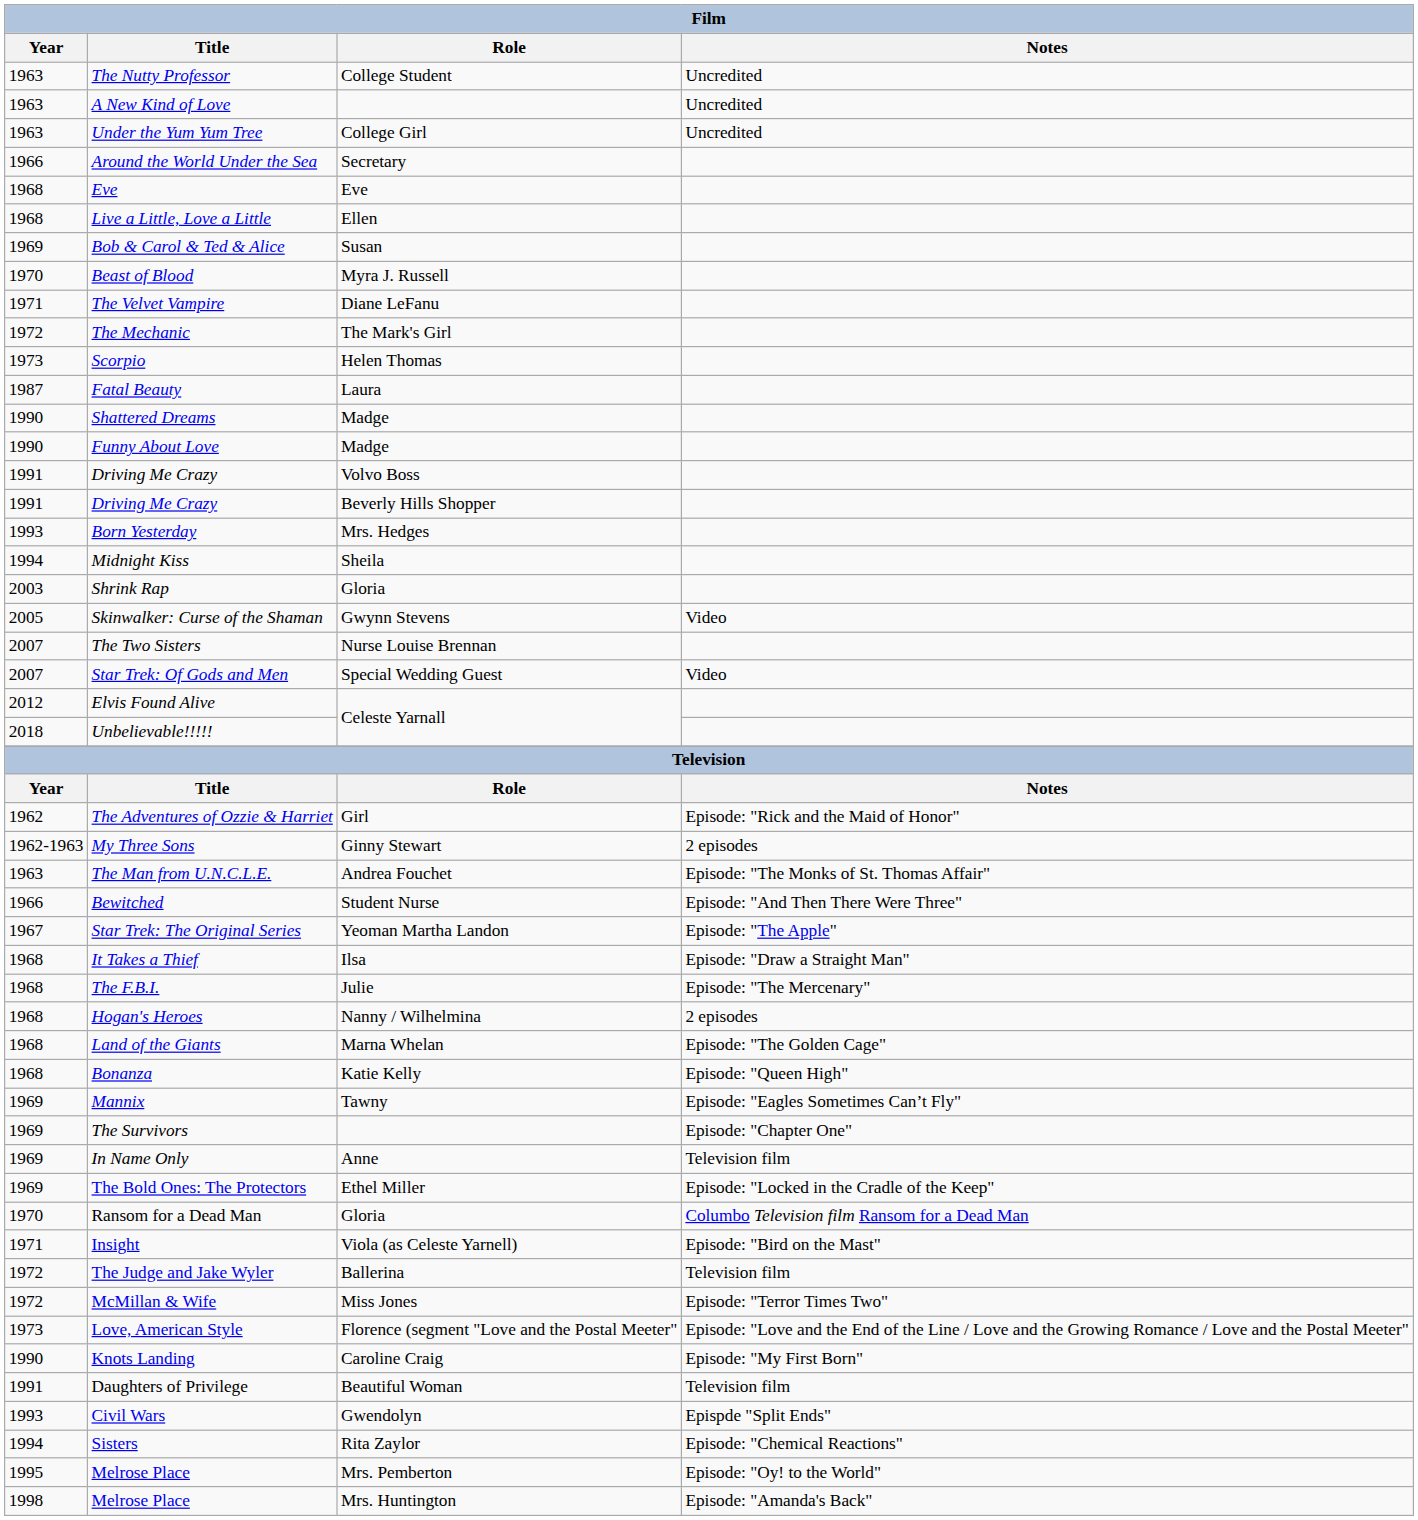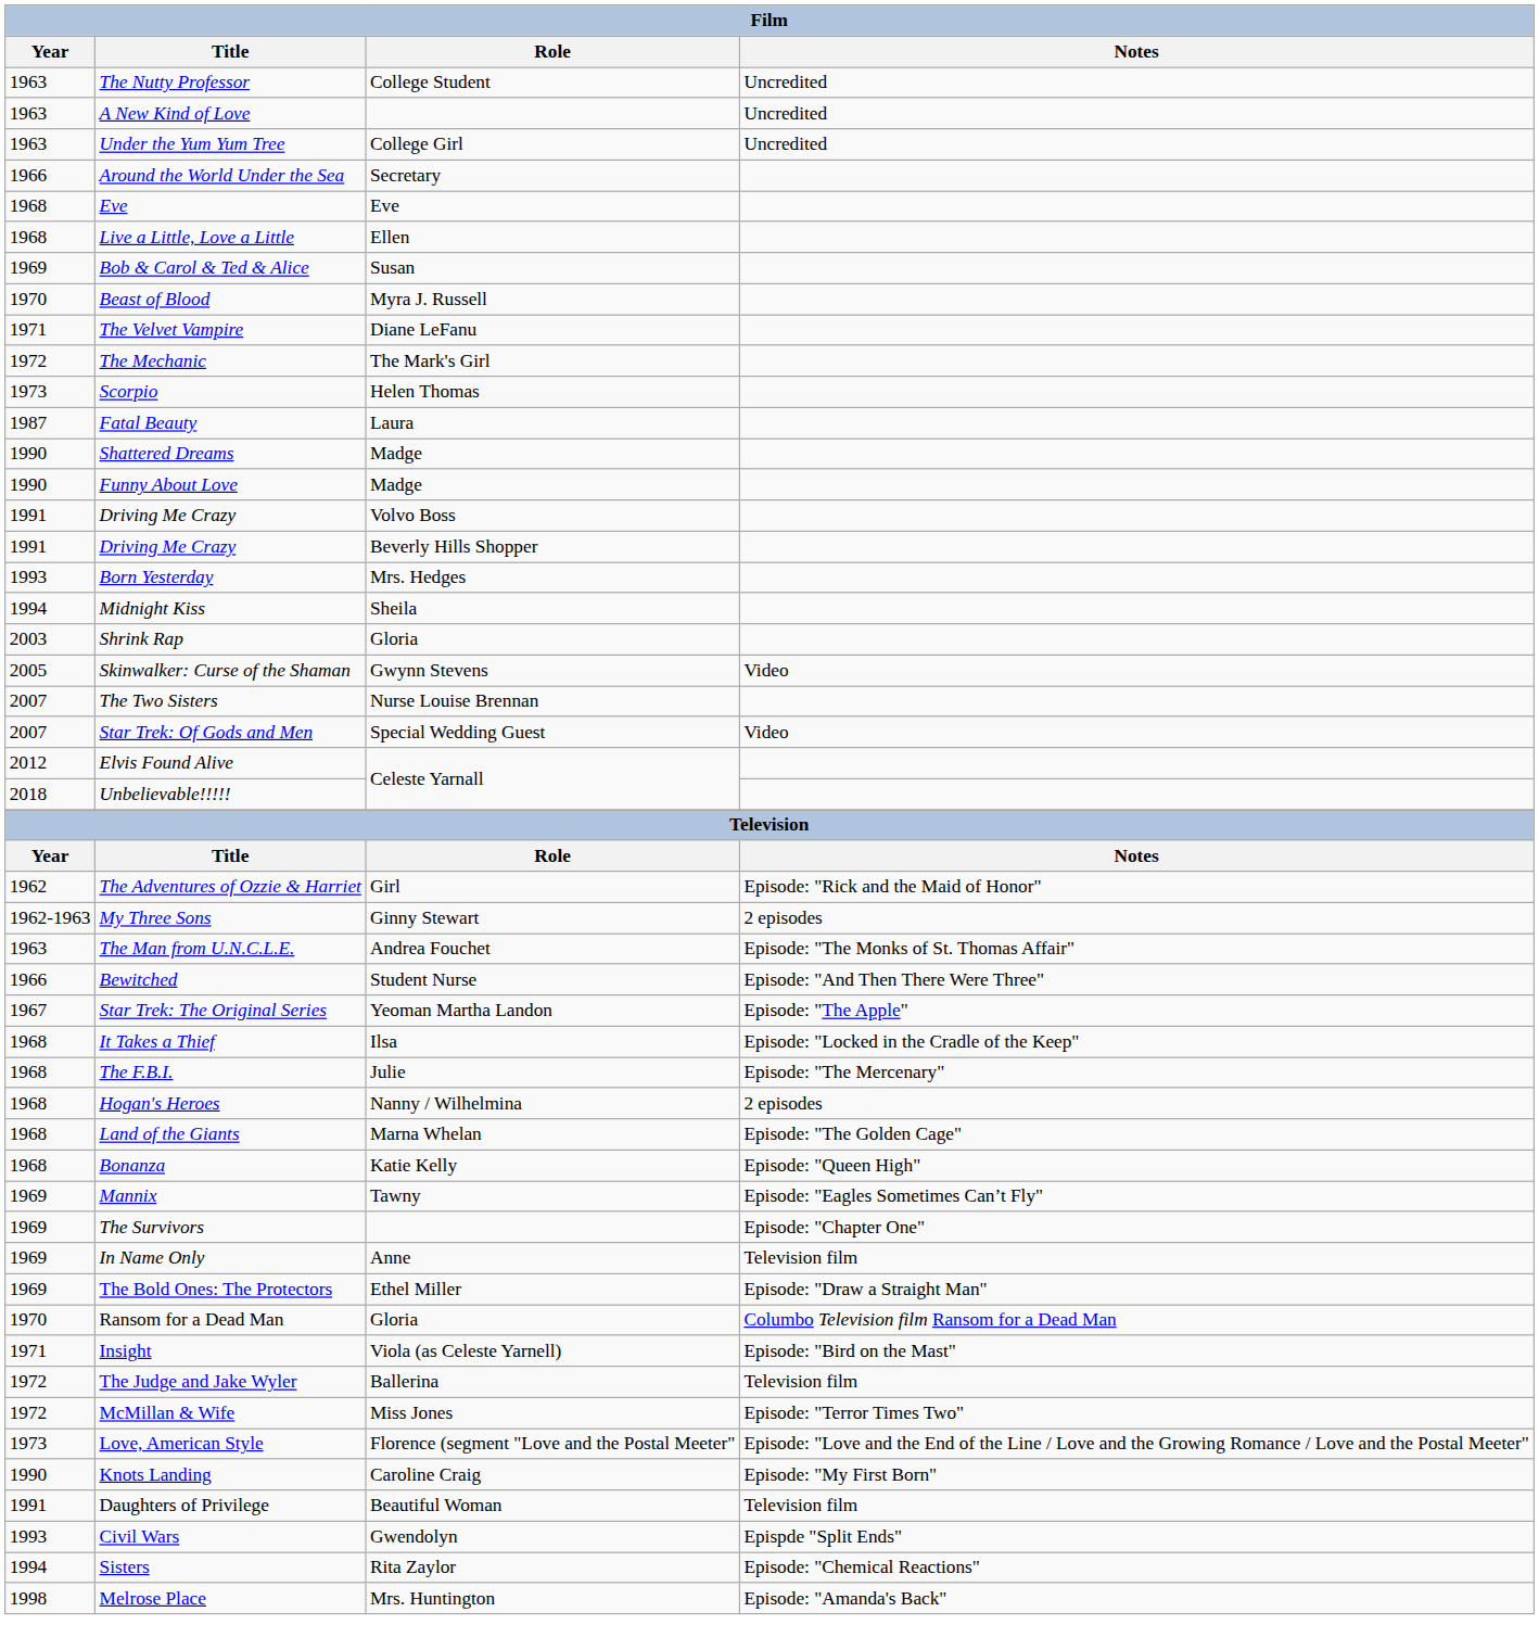It Takes a Thief | Notes: Episode: "Draw a Straight Man" -> Episode: "Locked in the Cradle of the Keep"
The Bold Ones: The Protectors | Notes: Episode: "Locked in the Cradle of the Keep" -> Episode: "Draw a Straight Man"
- row: 1995 | Melrose Place | Mrs. Pemberton | Episode: "Oy! to the World"
